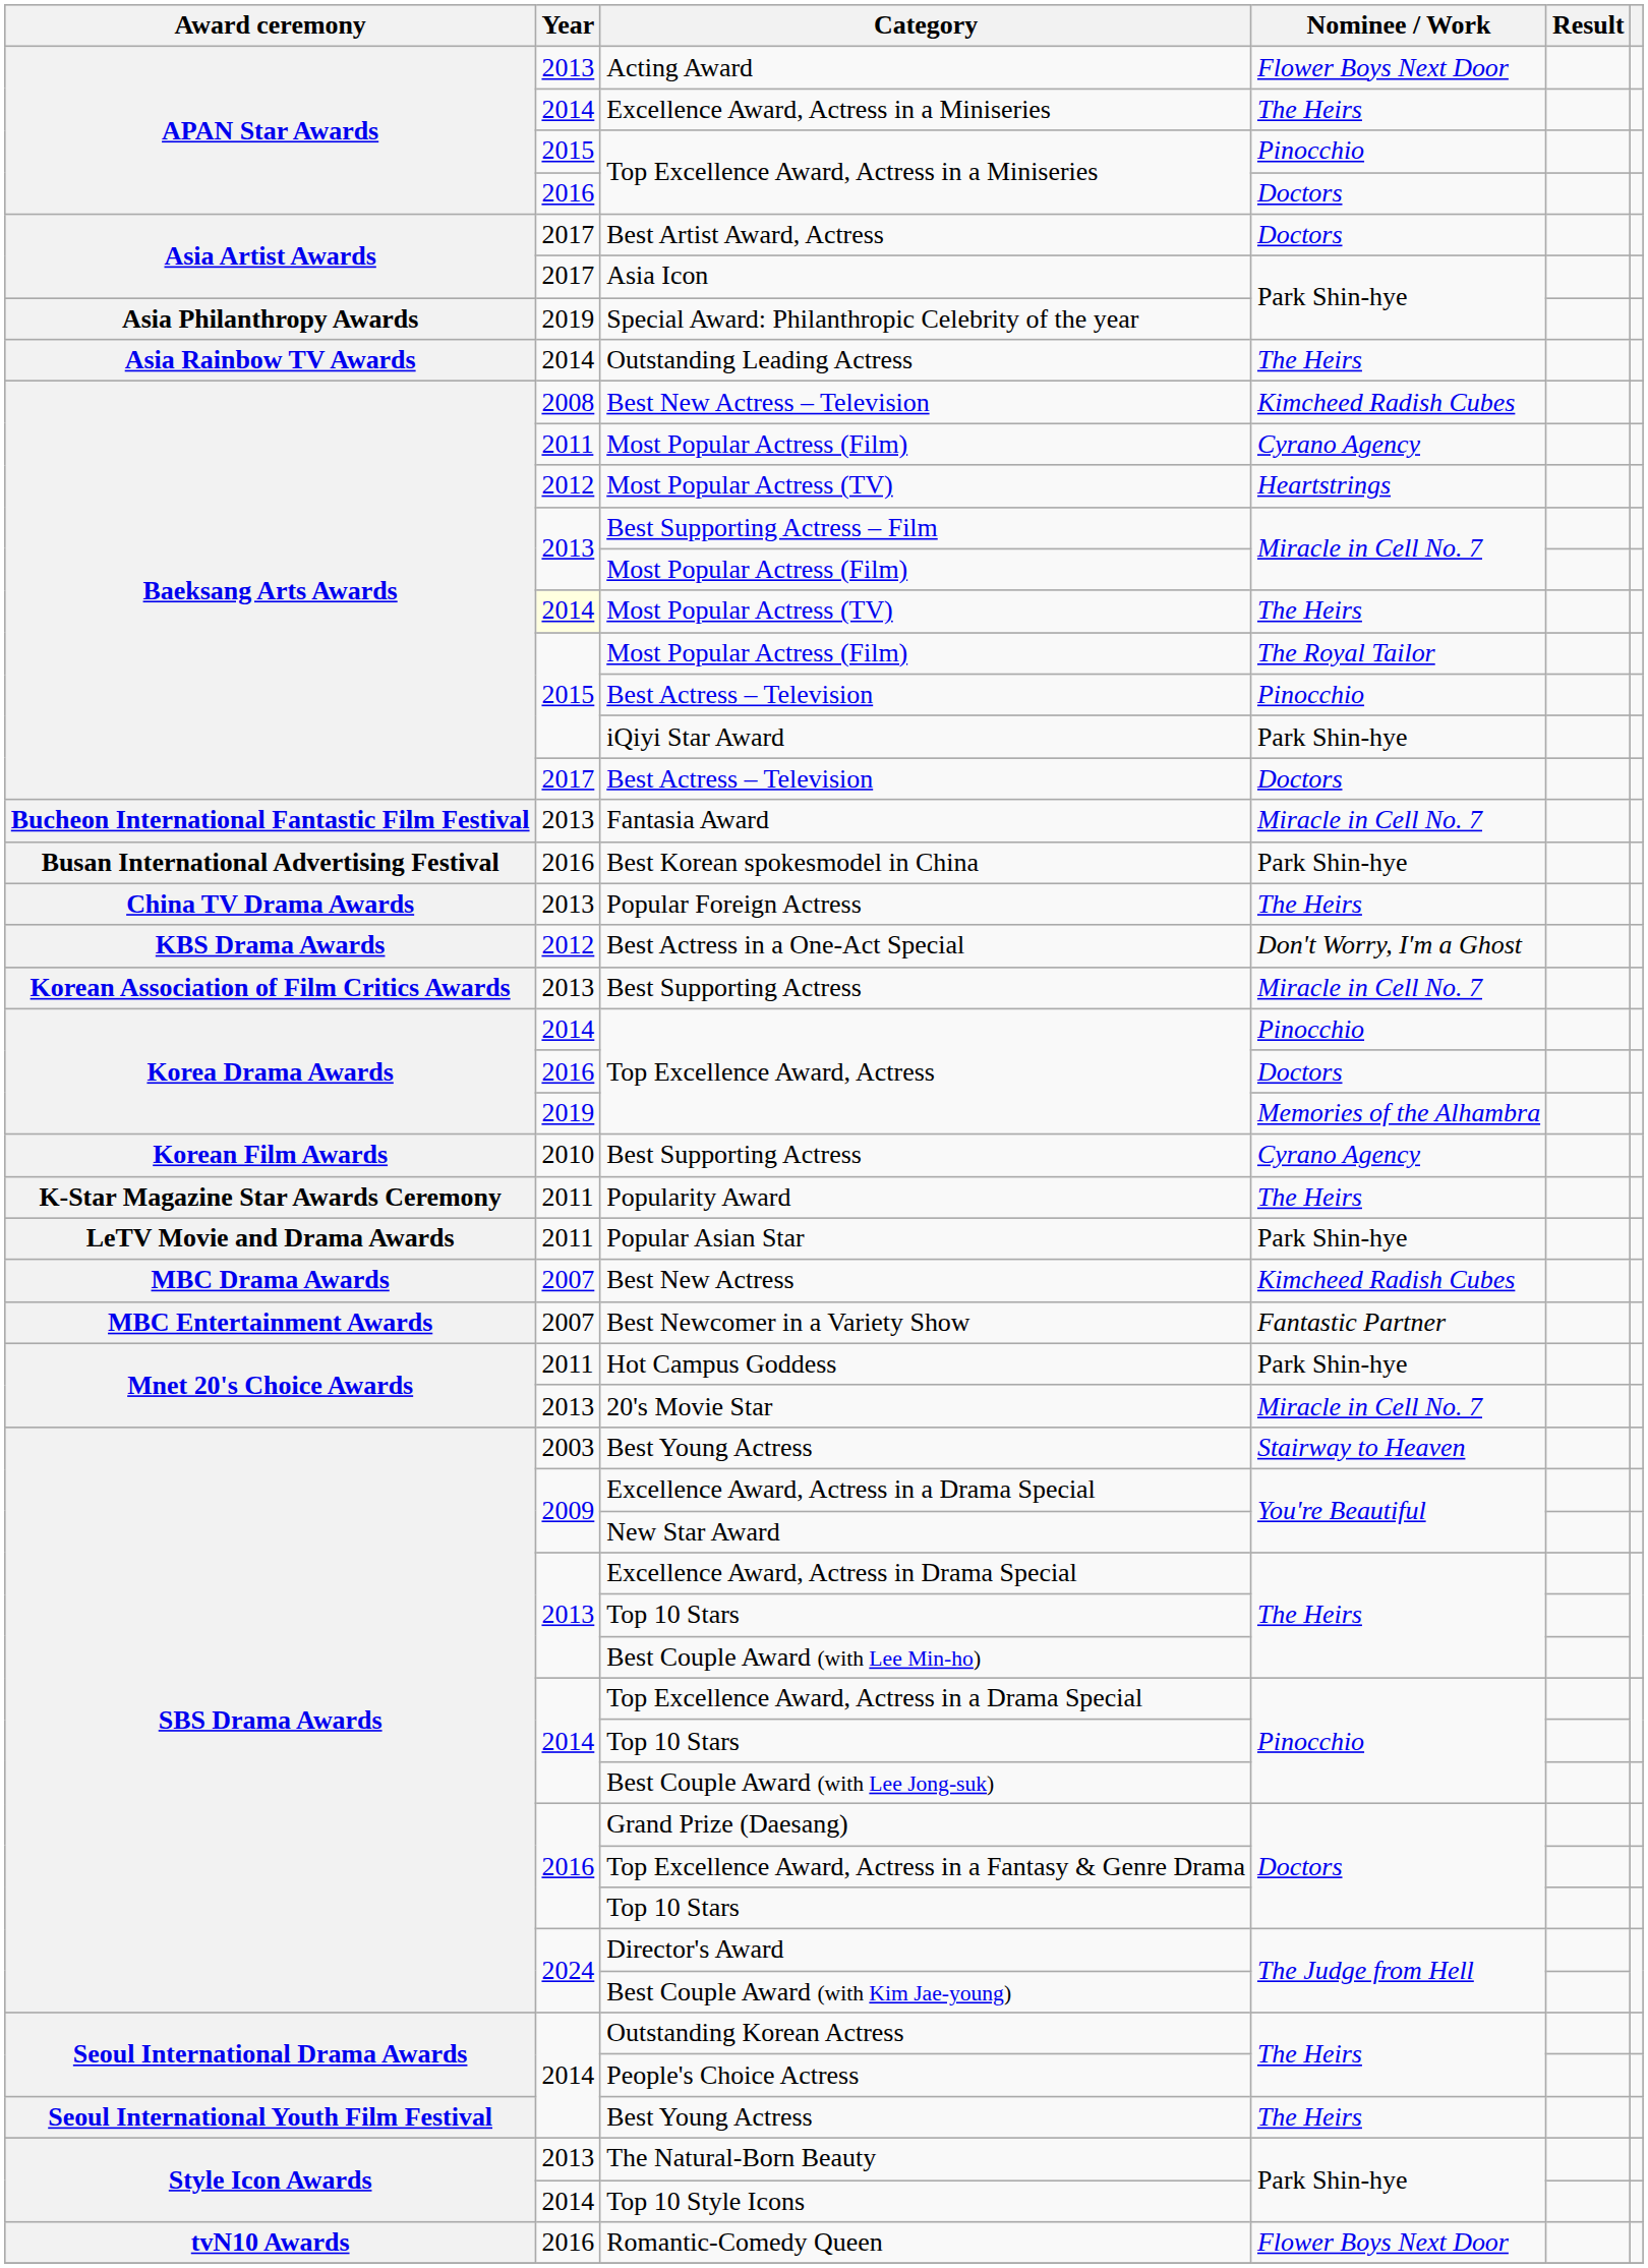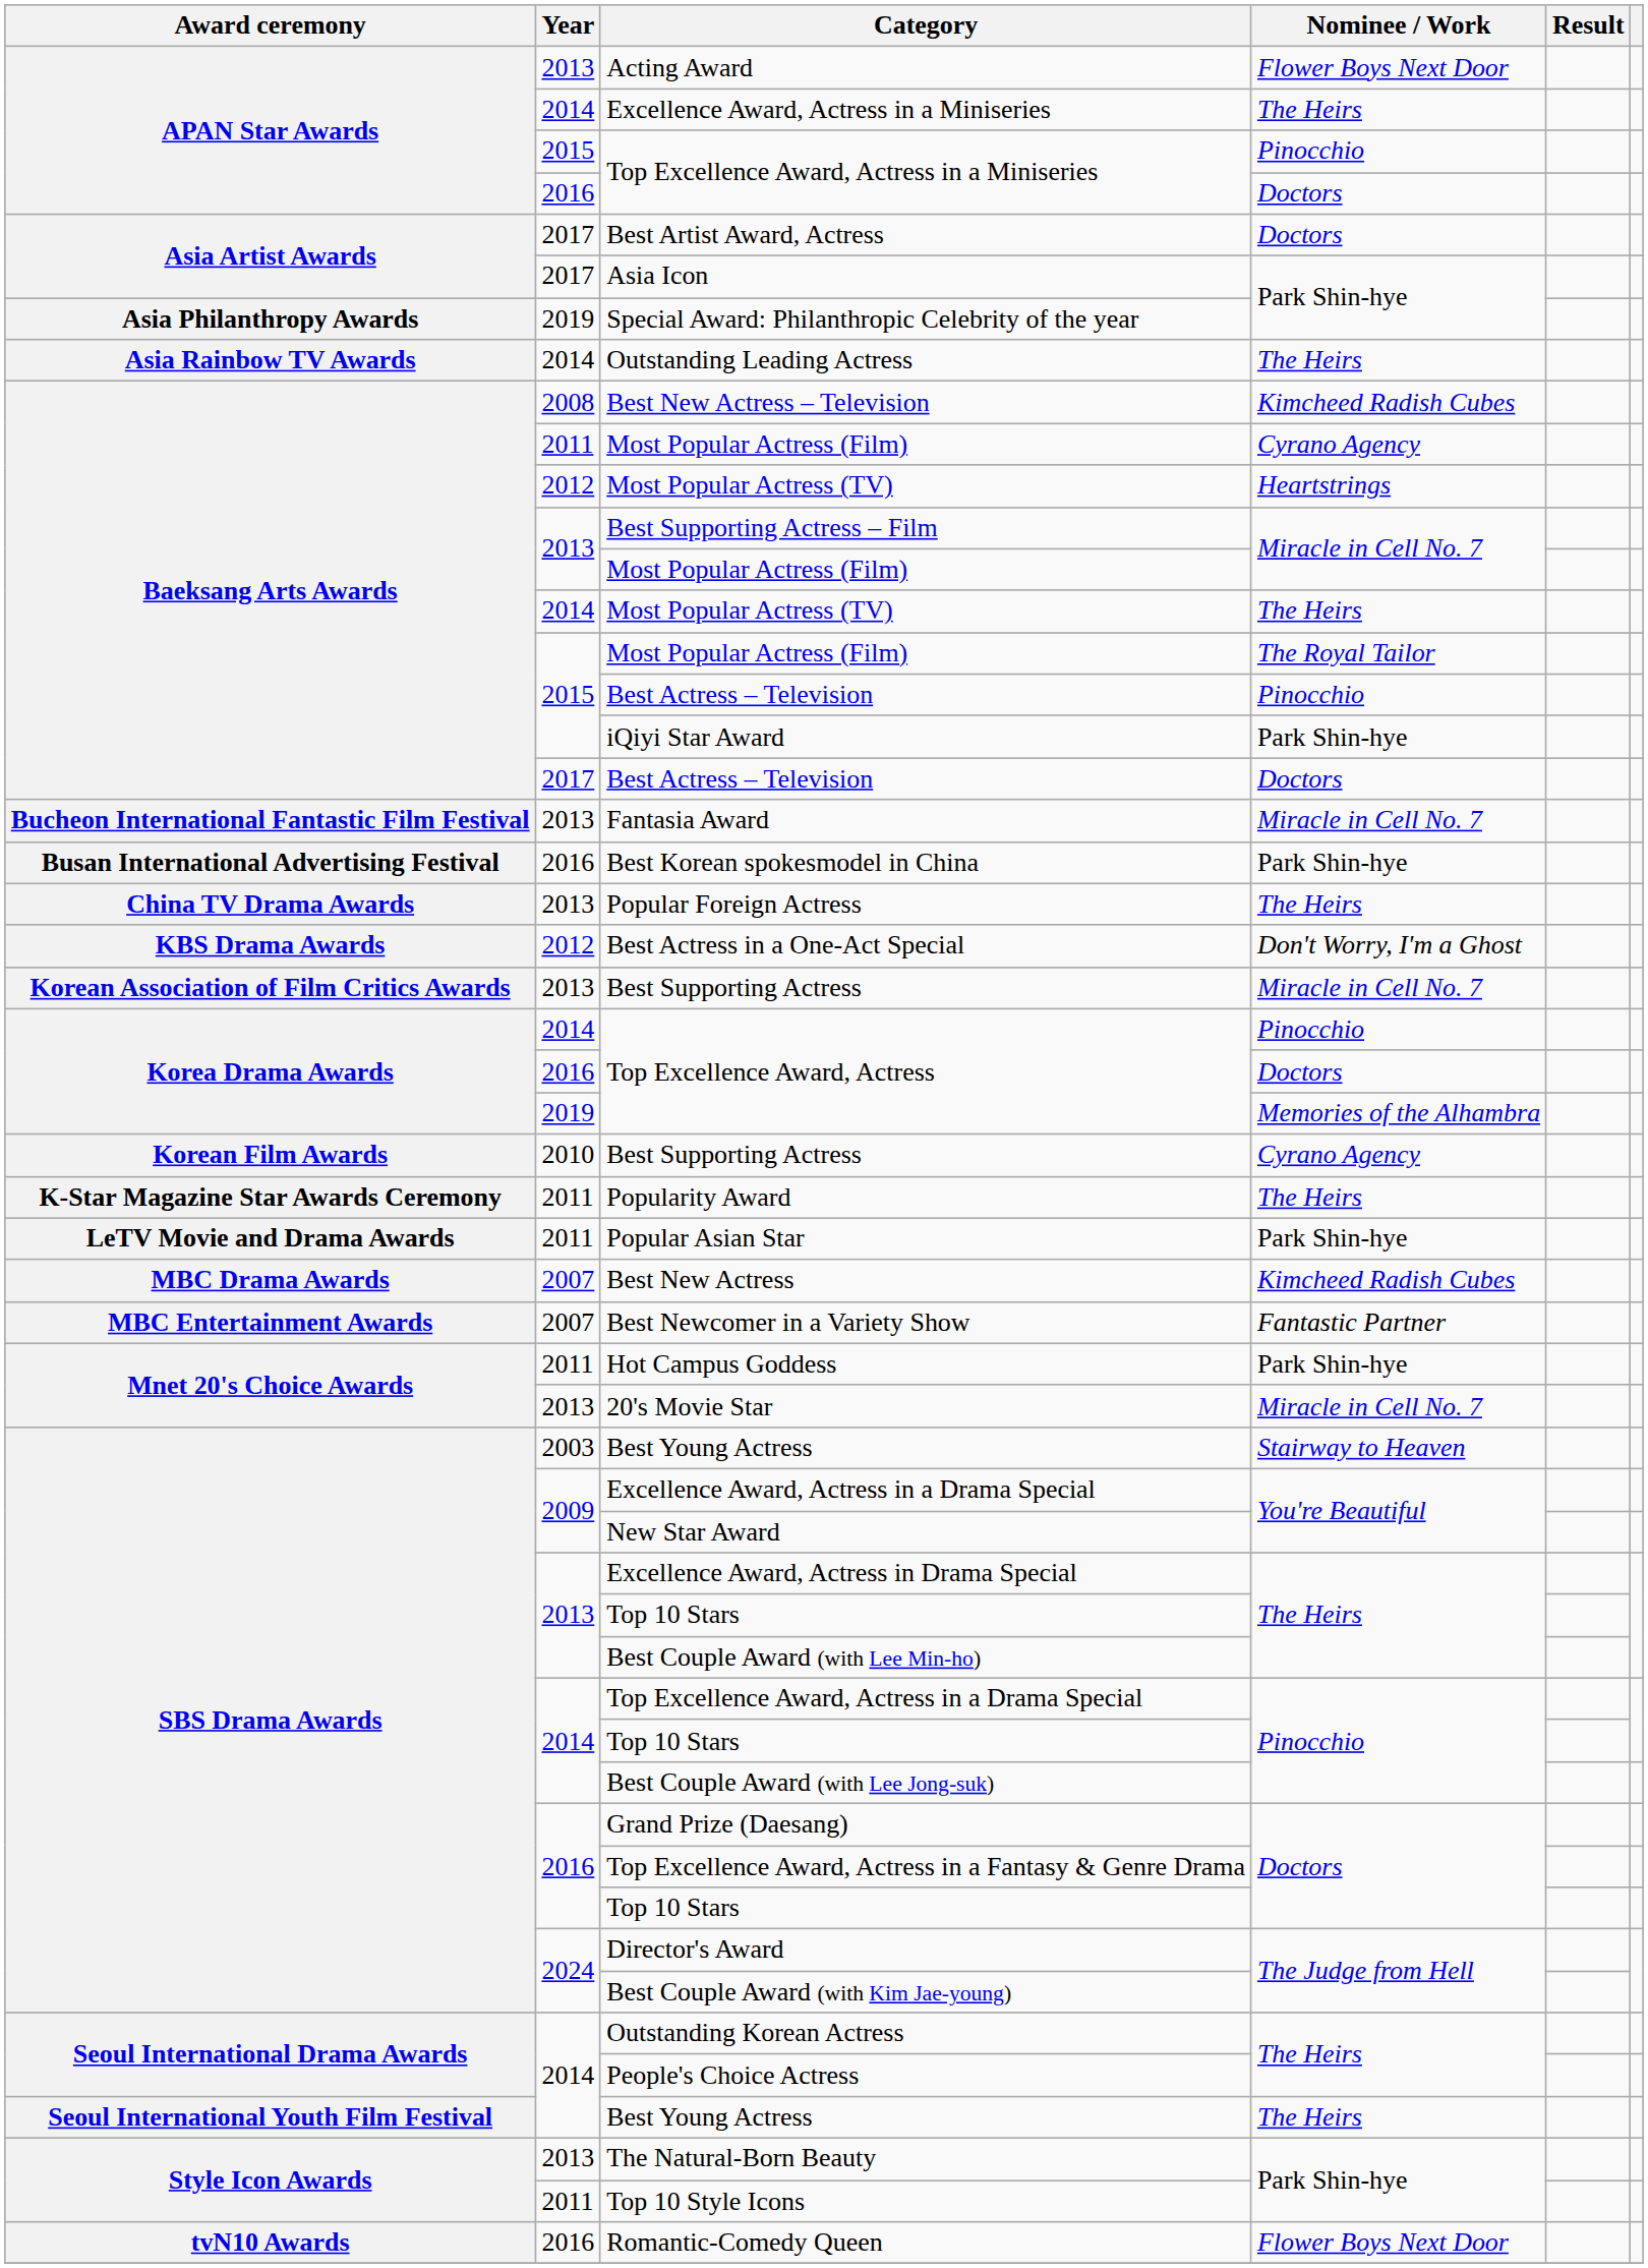Most Popular Actress (TV) / The Heirs | Year: lightyellow background -> no background
Top 10 Style Icons | Year: 2014 -> 2011
